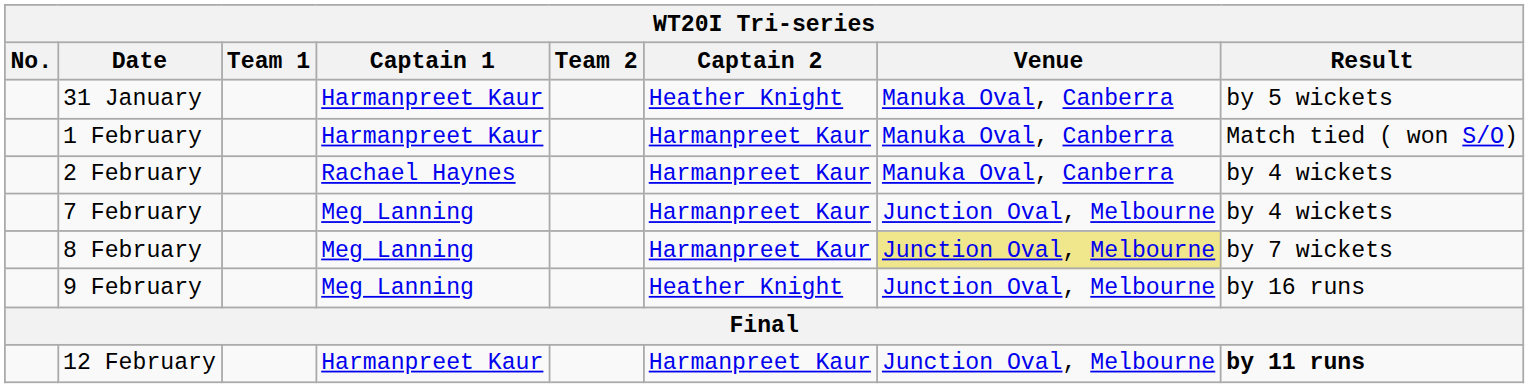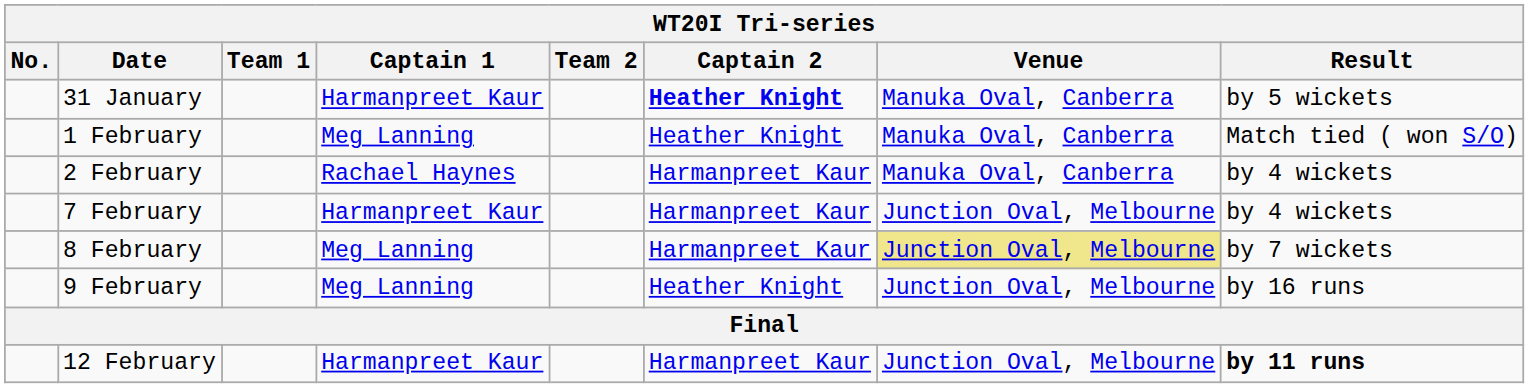31 January | Captain 2: normal -> bold
1 February | Captain 1: Harmanpreet Kaur -> Meg Lanning
1 February | Captain 2: Harmanpreet Kaur -> Heather Knight
7 February | Captain 1: Meg Lanning -> Harmanpreet Kaur
